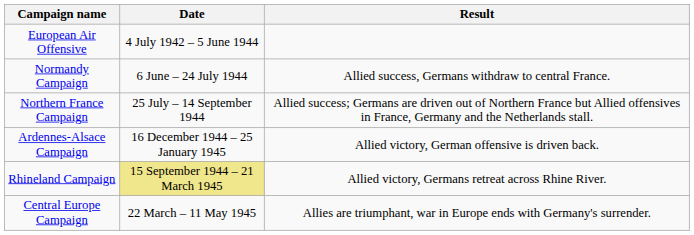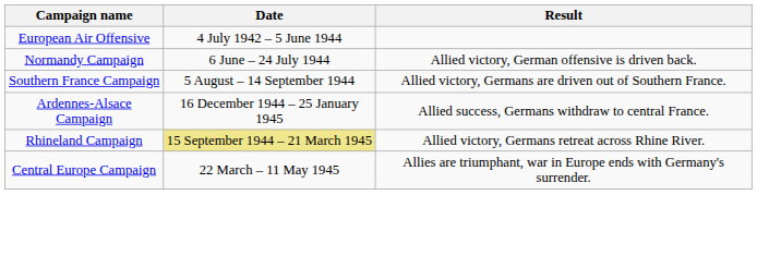Normandy Campaign | Result: Allied success, Germans withdraw to central France. -> Allied victory, German offensive is driven back.
- row: Northern France Campaign | 25 July – 14 September 1944 | Allied success; Germans are driven out of Northern France but Allied offensives in France, Germany and the Netherlands stall.
+ row: Southern France Campaign | 5 August – 14 September 1944 | Allied victory, Germans are driven out of Southern France.
Ardennes-Alsace Campaign | Result: Allied victory, German offensive is driven back. -> Allied success, Germans withdraw to central France.
